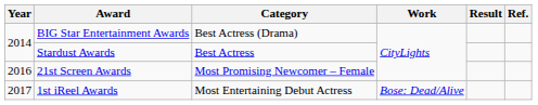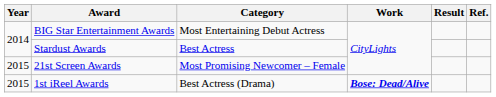BIG Star Entertainment Awards | Category: Best Actress (Drama) -> Most Entertaining Debut Actress
21st Screen Awards | Year: 2016 -> 2015
1st iReel Awards | Year: 2017 -> 2015
1st iReel Awards | Category: Most Entertaining Debut Actress -> Best Actress (Drama)
1st iReel Awards | Work: normal -> bold
